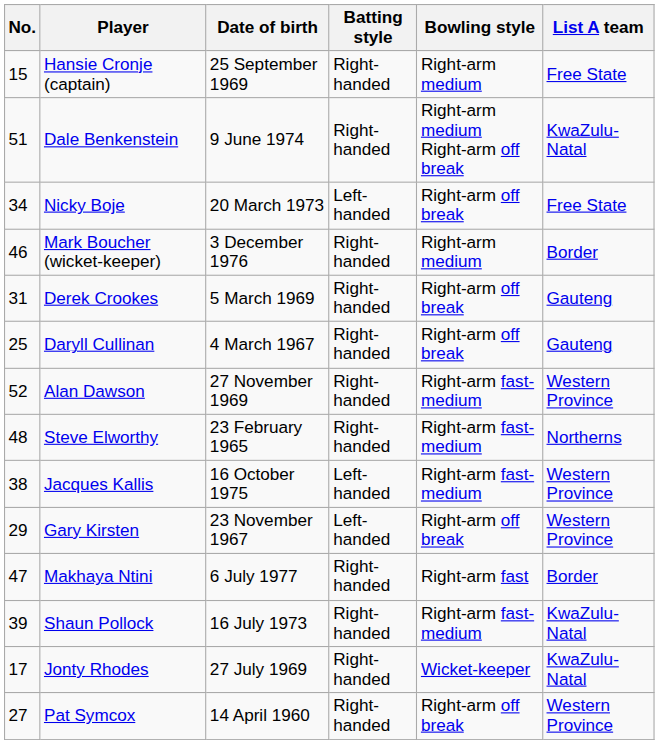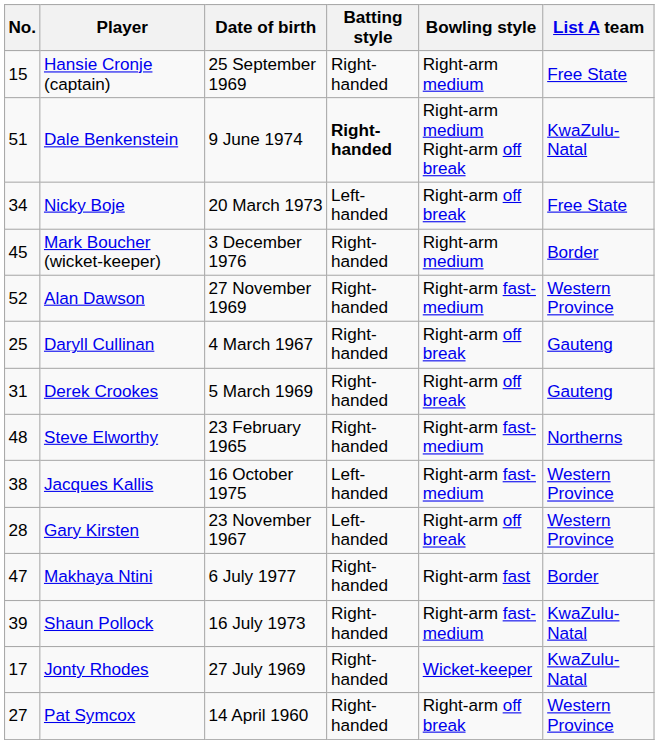Dale Benkenstein | Batting style: normal -> bold
Mark Boucher (wicket-keeper) | No.: 46 -> 45
rows swapped: Derek Crookes <-> Alan Dawson
Gary Kirsten | No.: 29 -> 28
